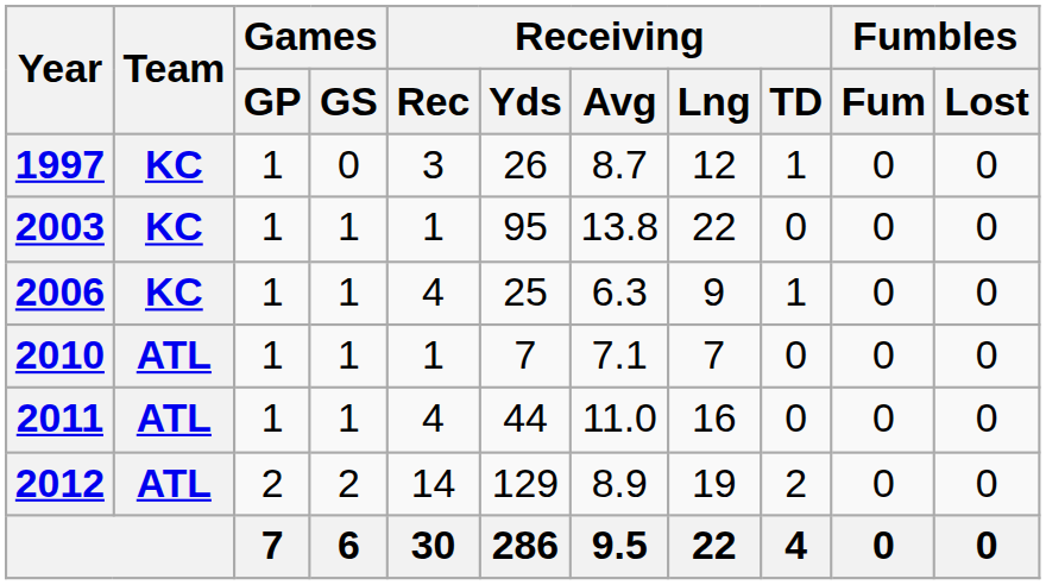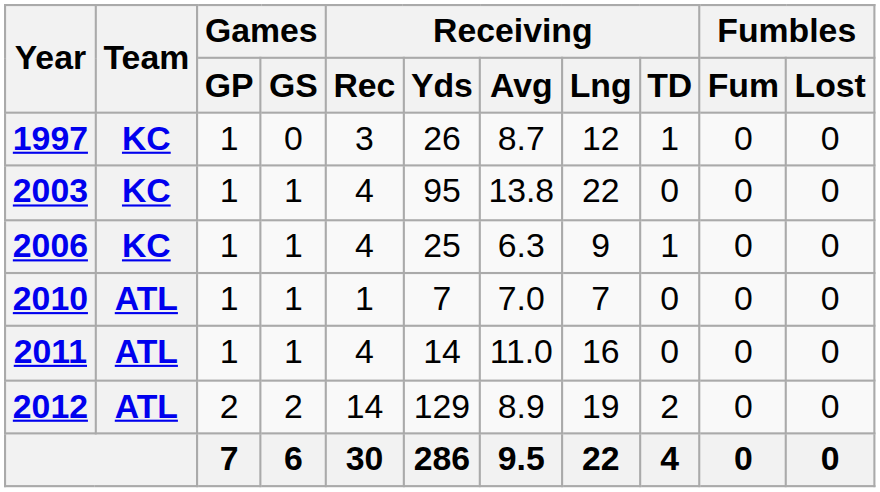2003 | Receiving / Rec: 1 -> 4
2010 | Receiving / Avg: 7.1 -> 7.0
2011 | Receiving / Yds: 44 -> 14
